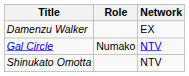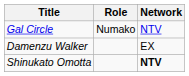rows swapped: Gal Circle <-> Damenzu Walker
Shinukato Omotta | Network: normal -> bold
